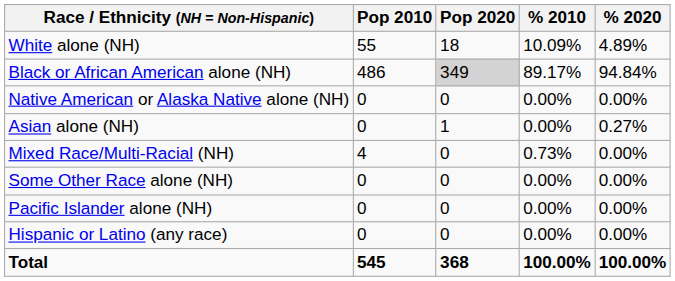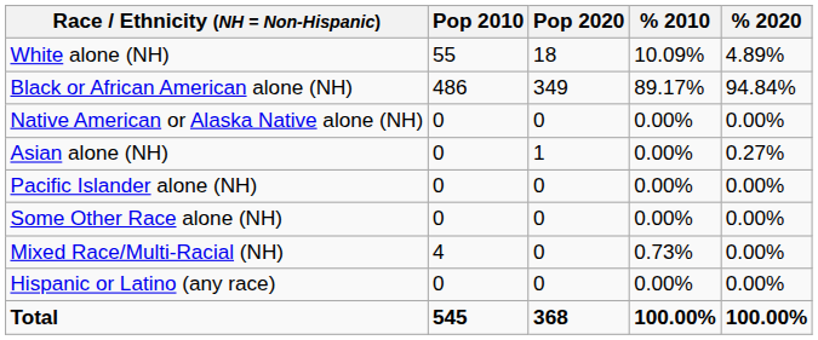Black or African American alone (NH) | Pop 2020: lightgrey background -> no background
rows swapped: Pacific Islander alone (NH) <-> Mixed Race/Multi-Racial (NH)
